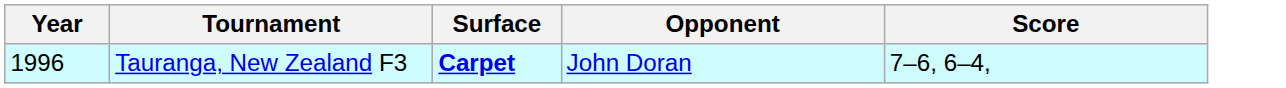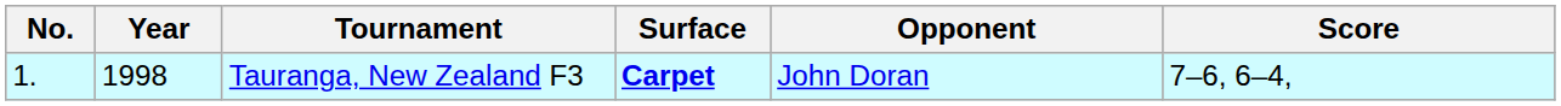+ column: No. | 1.
Tauranga, New Zealand F3 | Year: 1996 -> 1998
